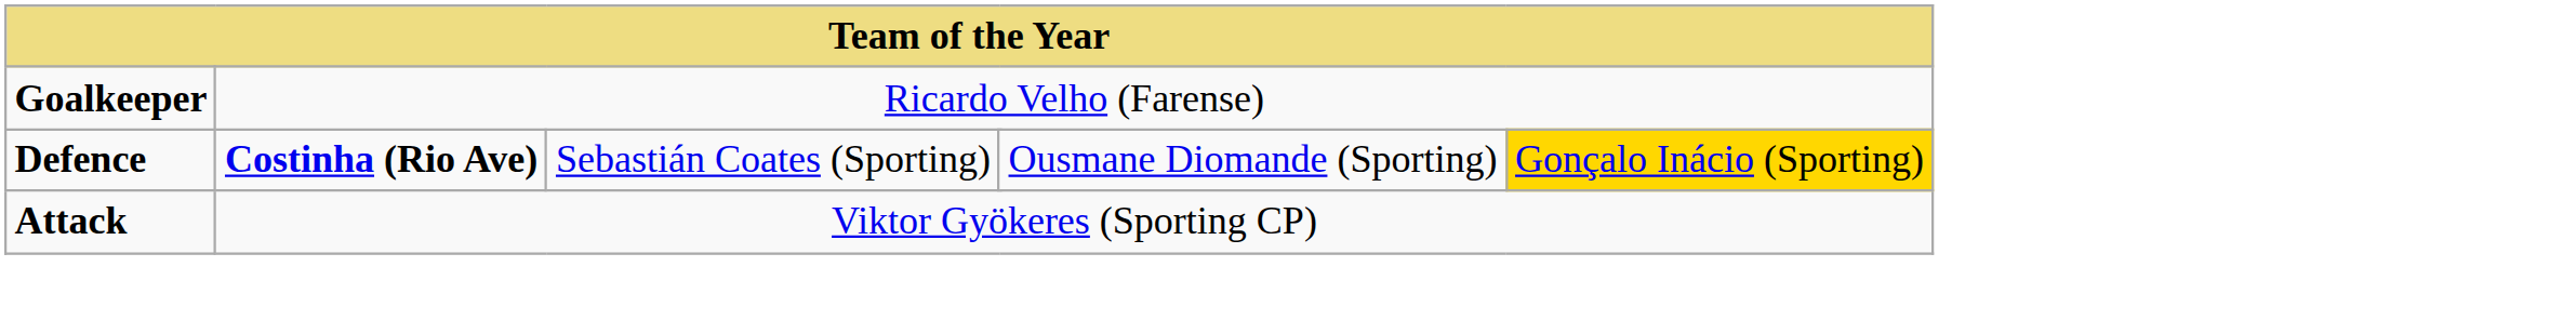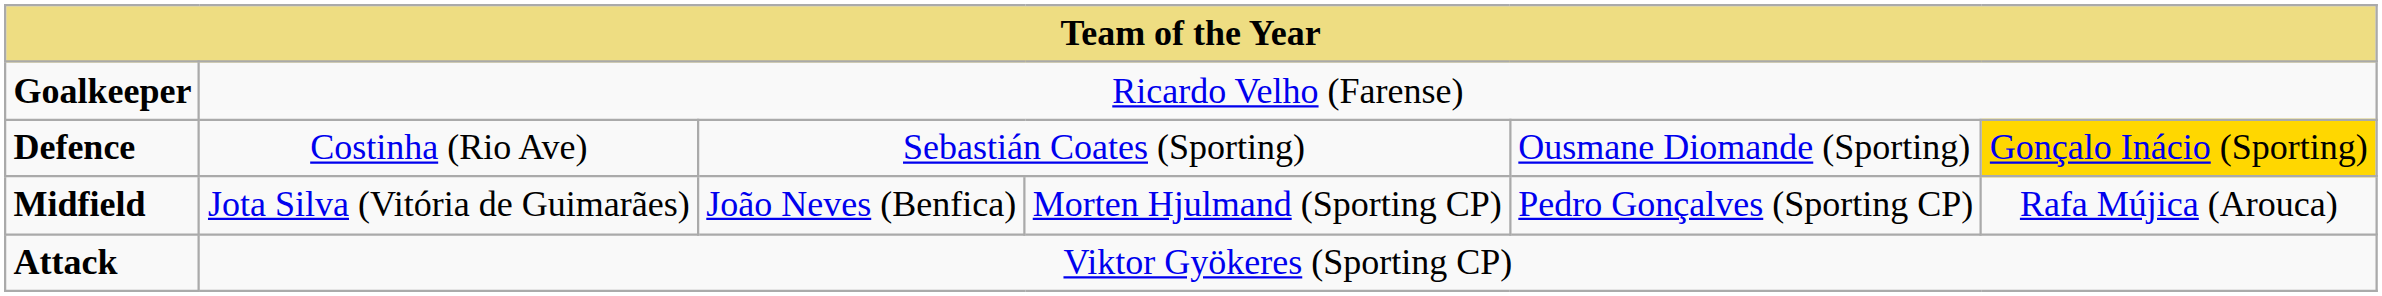Defence | column 2: bold -> normal
+ row: Midfield | Jota Silva (Vitória de Guimarães) | João Neves (Benfica) | Morten Hjulmand (Sporting CP) | Pedro Gonçalves (Sporting CP) | Rafa Mújica (Arouca)
